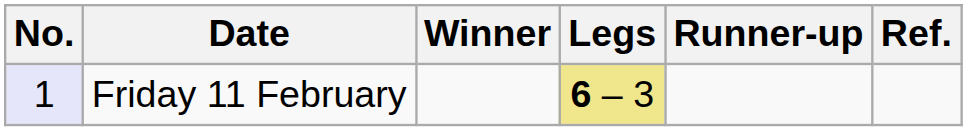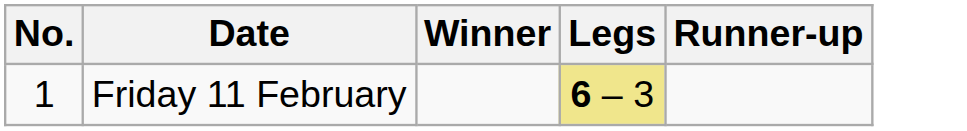- column: Ref.
Friday 11 February | No.: lavender background -> no background
